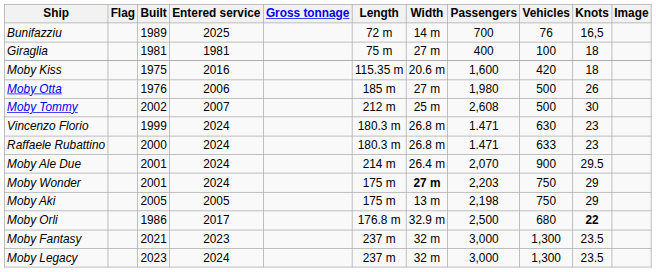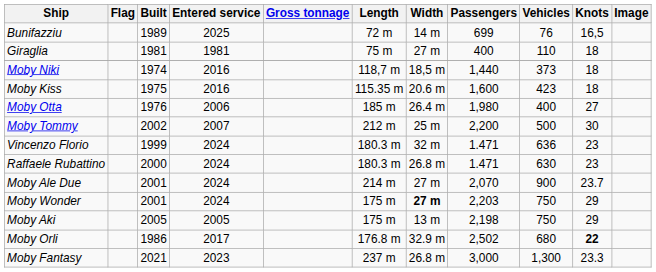Bunifazziu | Passengers: 700 -> 699
Giraglia | Vehicles: 100 -> 110
+ row: Moby Niki | 1974 | 2016 | 118,7 m | 18,5 m | 1,440 | 373 | 18
Moby Kiss | Vehicles: 420 -> 423
Moby Otta | Width: 27 m -> 26.4 m
Moby Otta | Vehicles: 500 -> 400
Moby Otta | Knots: 26 -> 27
Moby Tommy | Passengers: 2,608 -> 2,200
Vincenzo Florio | Width: 26.8 m -> 32 m
Vincenzo Florio | Vehicles: 630 -> 636
Raffaele Rubattino | Vehicles: 633 -> 630
Moby Ale Due | Width: 26.4 m -> 27 m
Moby Ale Due | Knots: 29.5 -> 23.7
Moby Orli | Passengers: 2,500 -> 2,502
Moby Fantasy | Width: 32 m -> 26.8 m
Moby Fantasy | Knots: 23.5 -> 23.3
- row: Moby Legacy | 2023 | 2024 | 237 m | 32 m | 3,000 | 1,300 | 23.5
